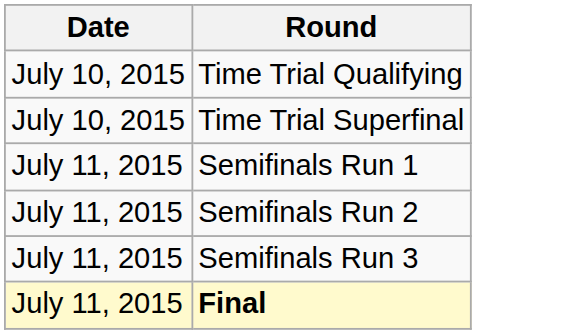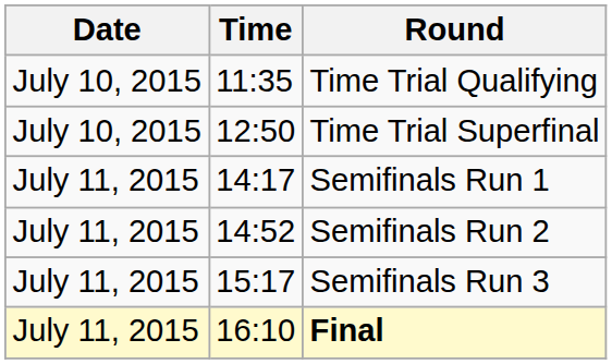+ column: Time | 11:35 | 12:50 | 14:17 | 14:52 | 15:17 | 16:10
